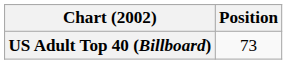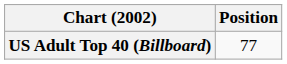US Adult Top 40 (Billboard) | Position: 73 -> 77
